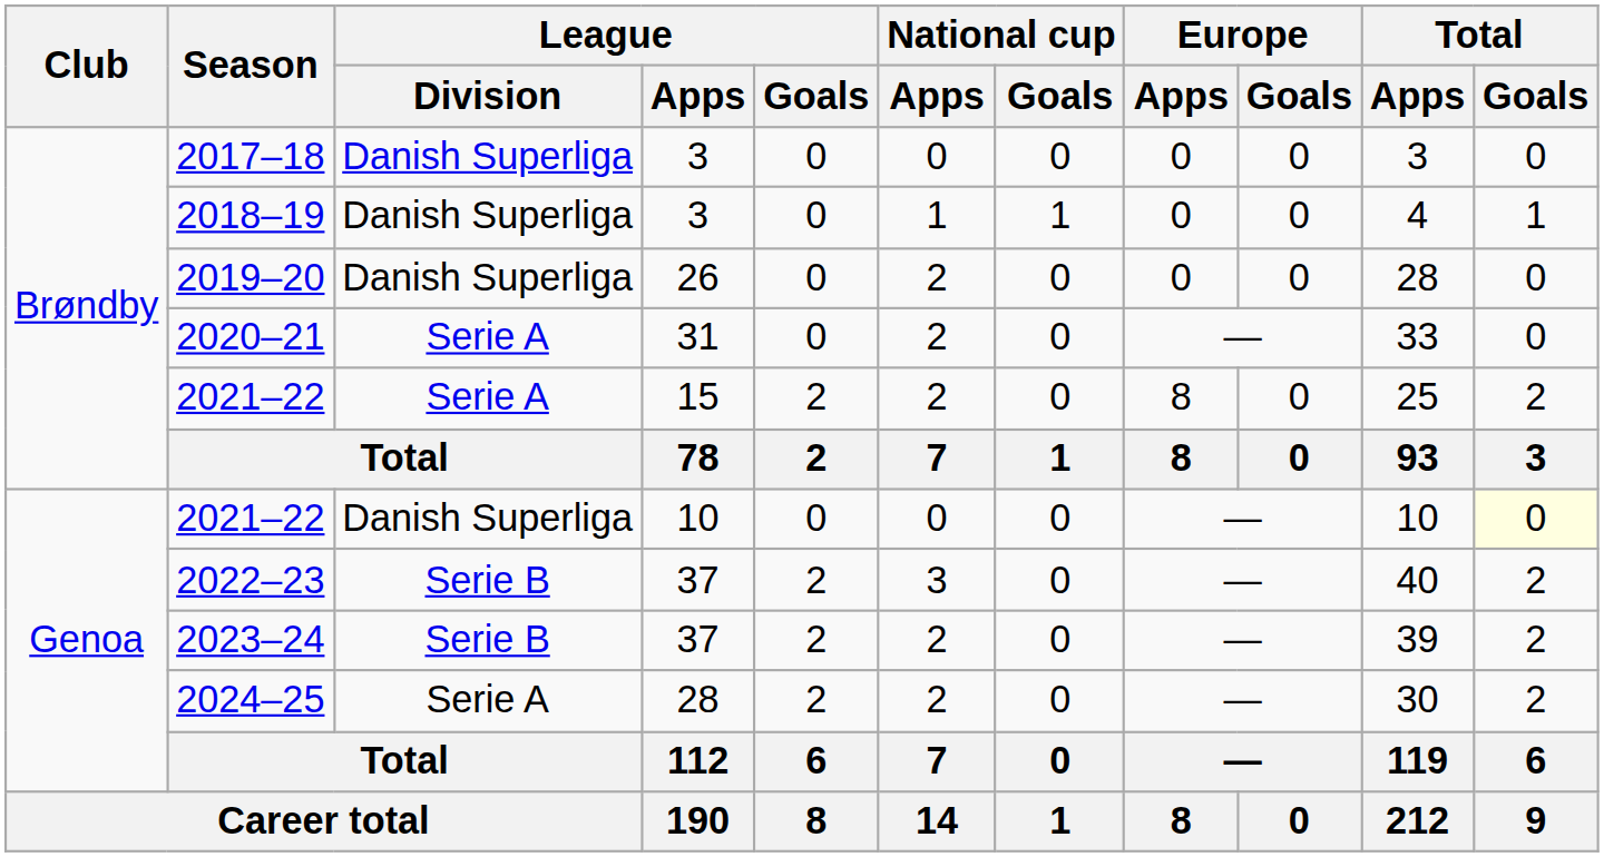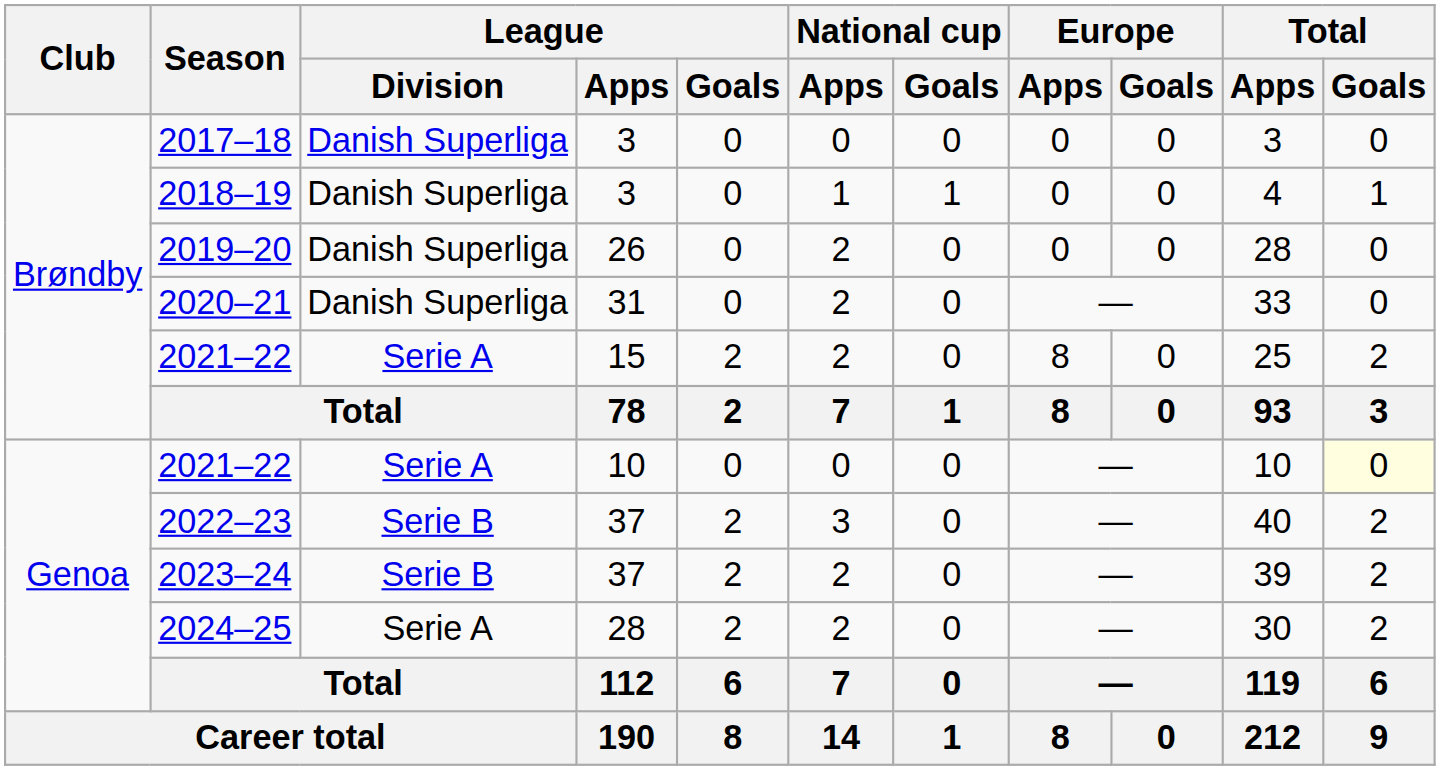2020–21 | League / Division: Serie A -> Danish Superliga
2021–22 / 10 | League / Division: Danish Superliga -> Serie A
